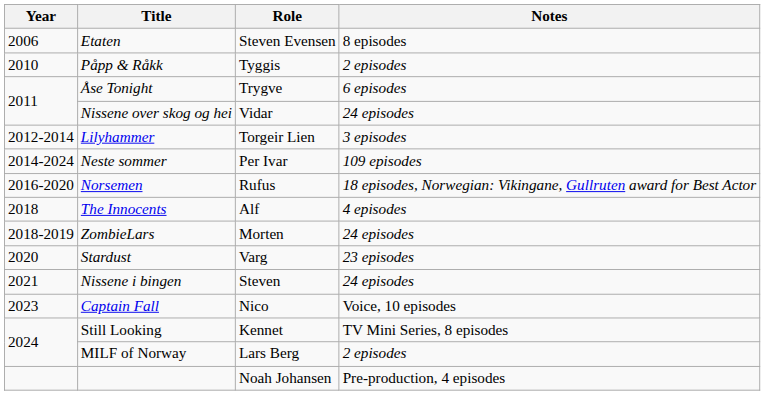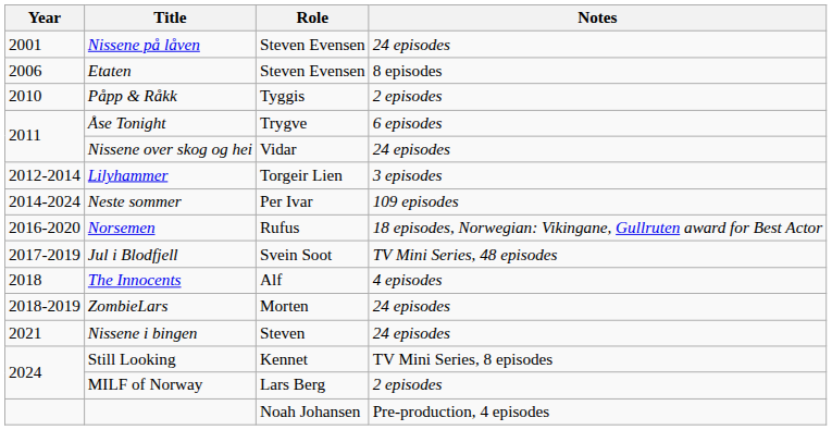+ row: 2001 | Nissene på låven | Steven Evensen | 24 episodes
+ row: 2017-2019 | Jul i Blodfjell | Svein Soot | TV Mini Series, 48 episodes
- row: 2020 | Stardust | Varg | 23 episodes
- row: 2023 | Captain Fall | Nico | Voice, 10 episodes
